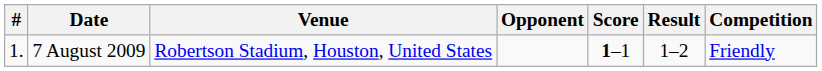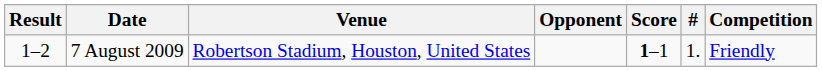columns swapped: # <-> Result
